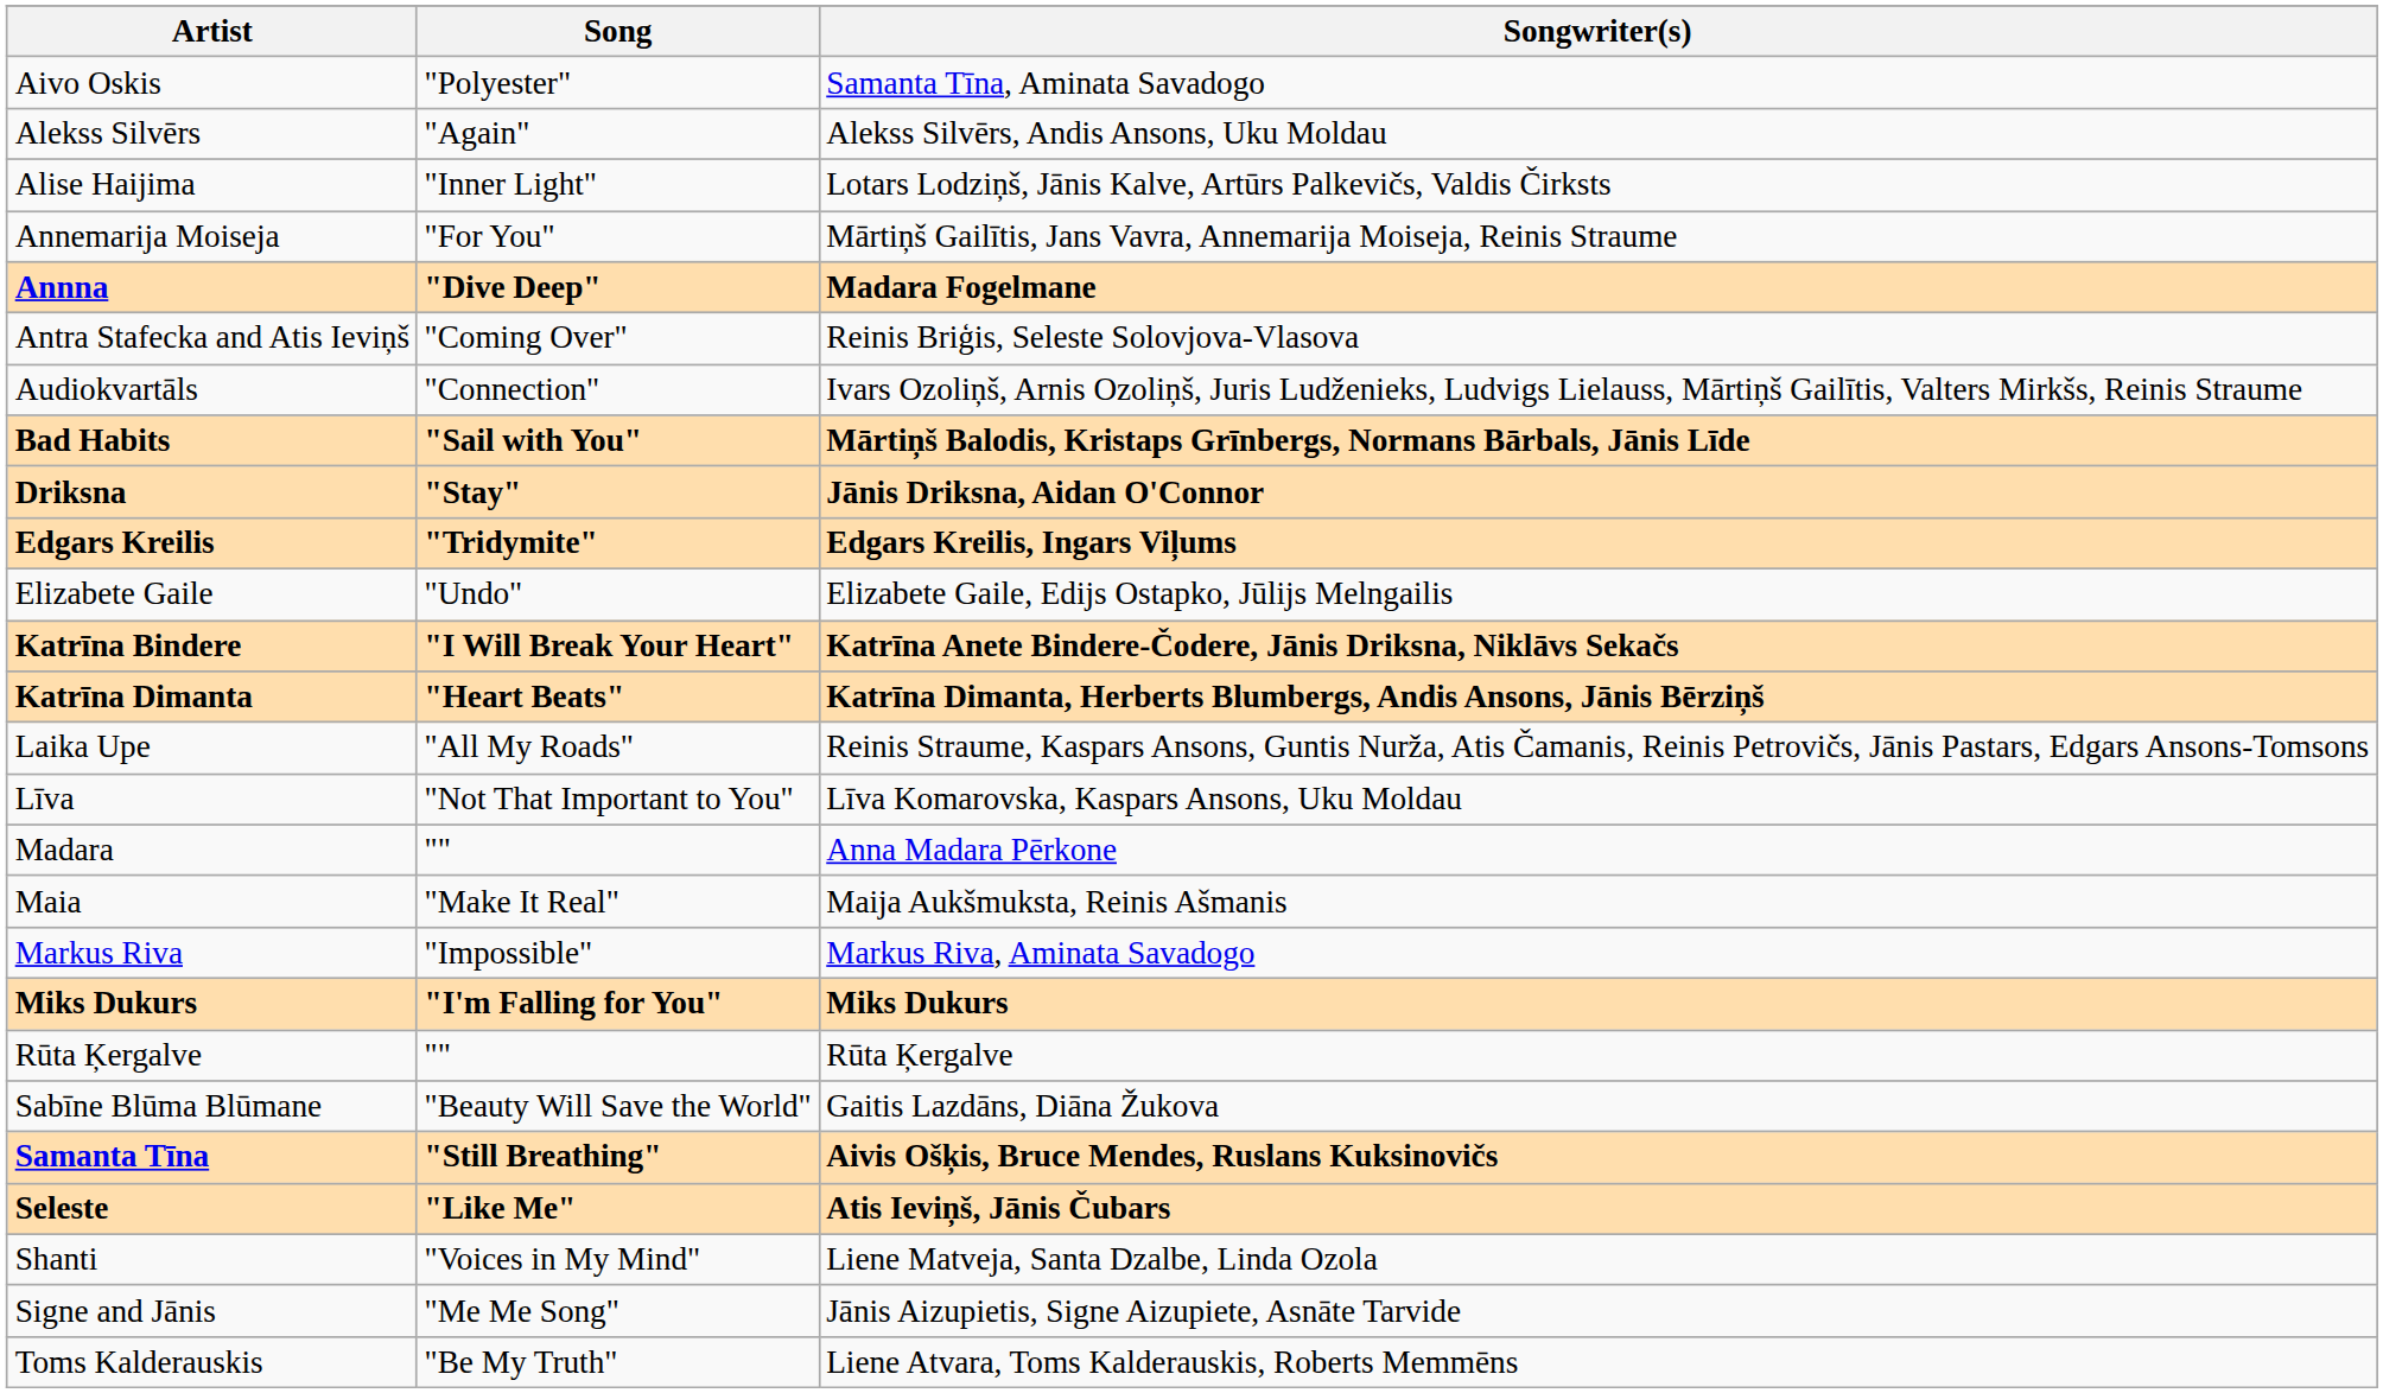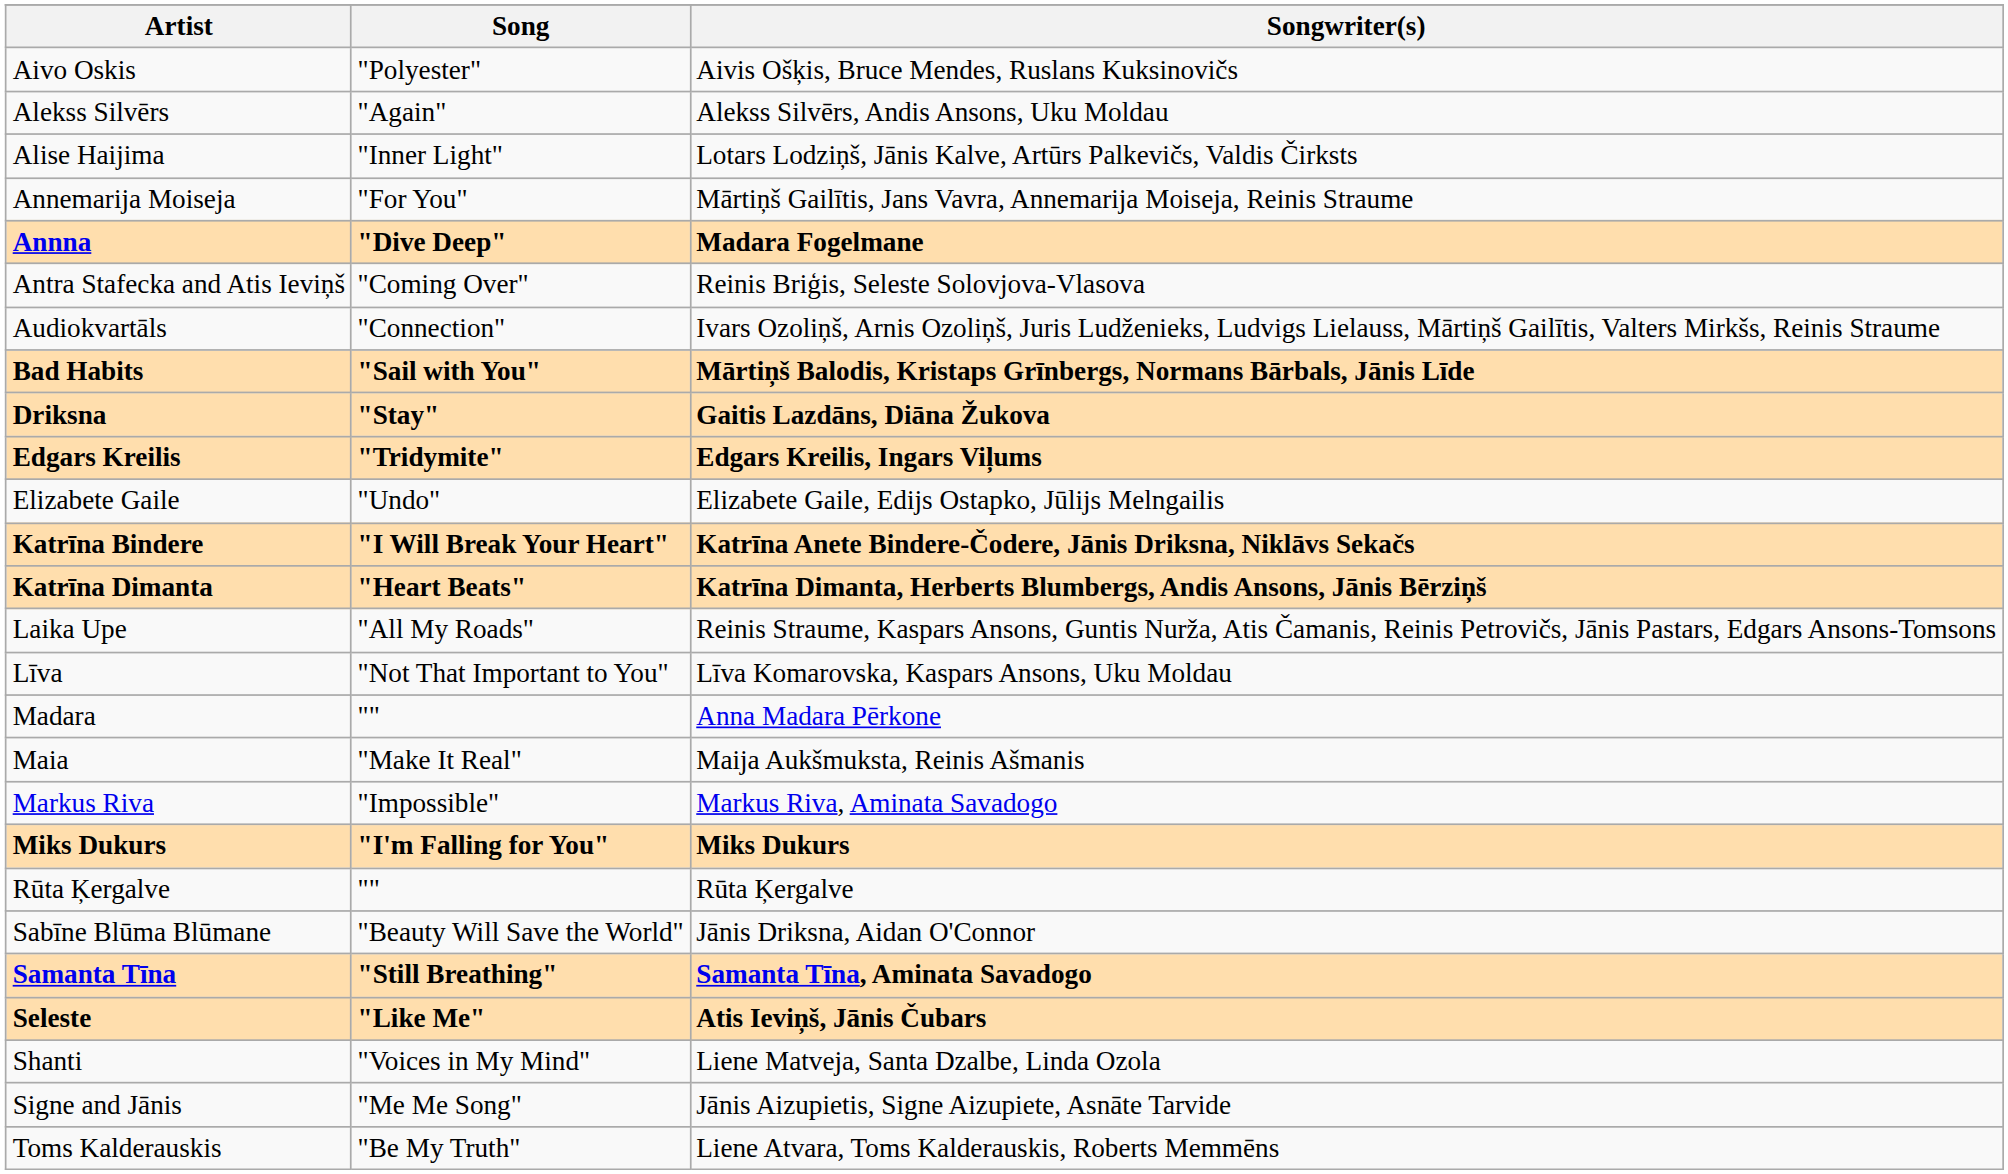Aivo Oskis | Songwriter(s): Samanta Tīna, Aminata Savadogo -> Aivis Ošķis, Bruce Mendes, Ruslans Kuksinovičs
Driksna | Songwriter(s): Jānis Driksna, Aidan O'Connor -> Gaitis Lazdāns, Diāna Žukova
Sabīne Blūma Blūmane | Songwriter(s): Gaitis Lazdāns, Diāna Žukova -> Jānis Driksna, Aidan O'Connor
Samanta Tīna | Songwriter(s): Aivis Ošķis, Bruce Mendes, Ruslans Kuksinovičs -> Samanta Tīna, Aminata Savadogo
